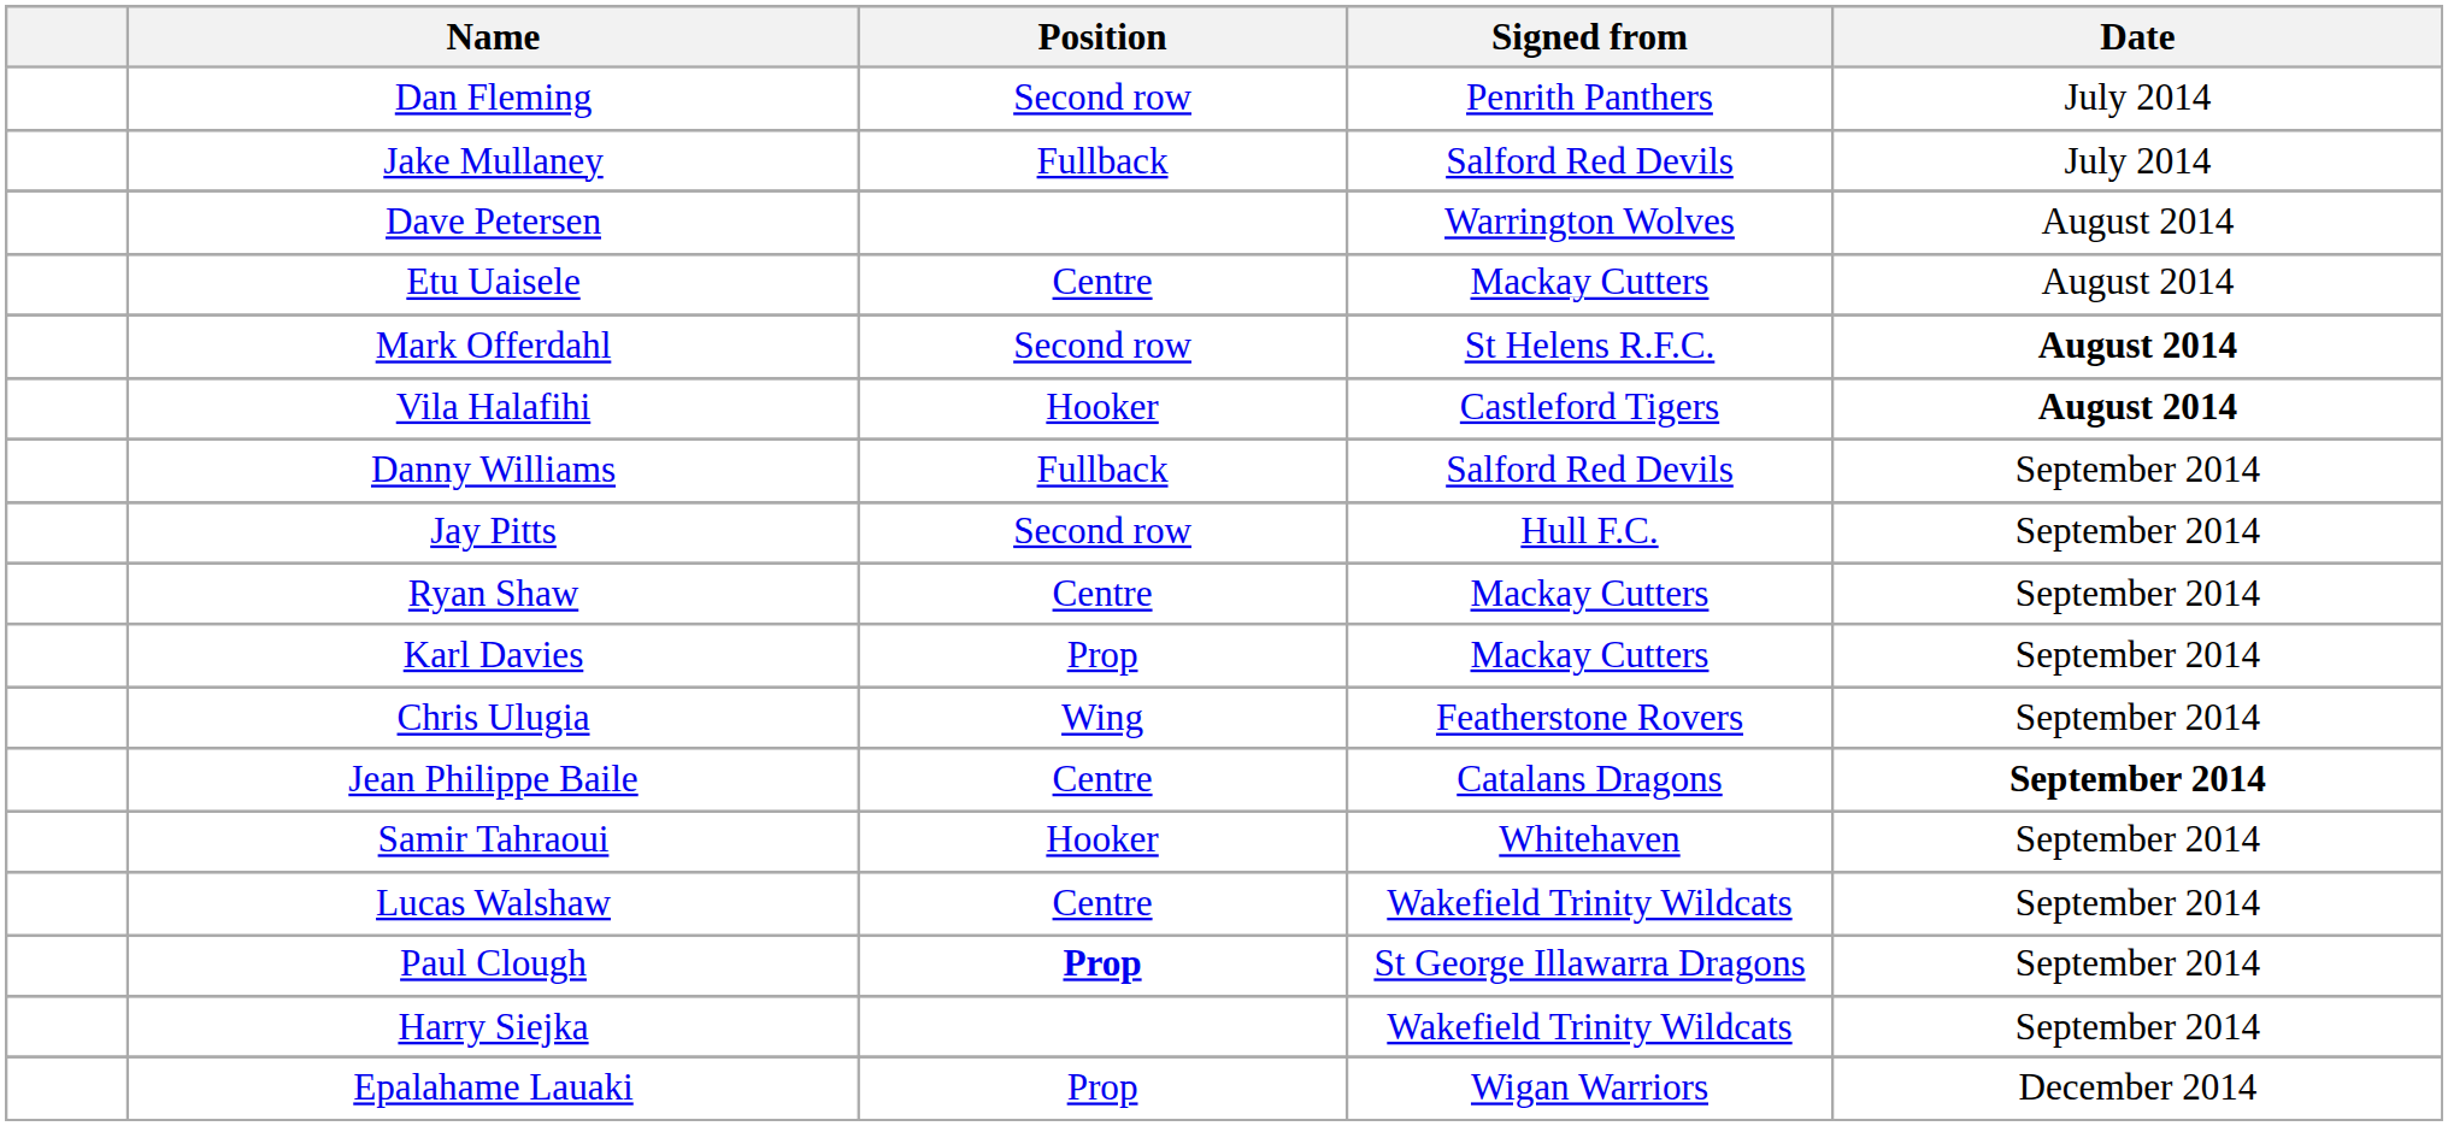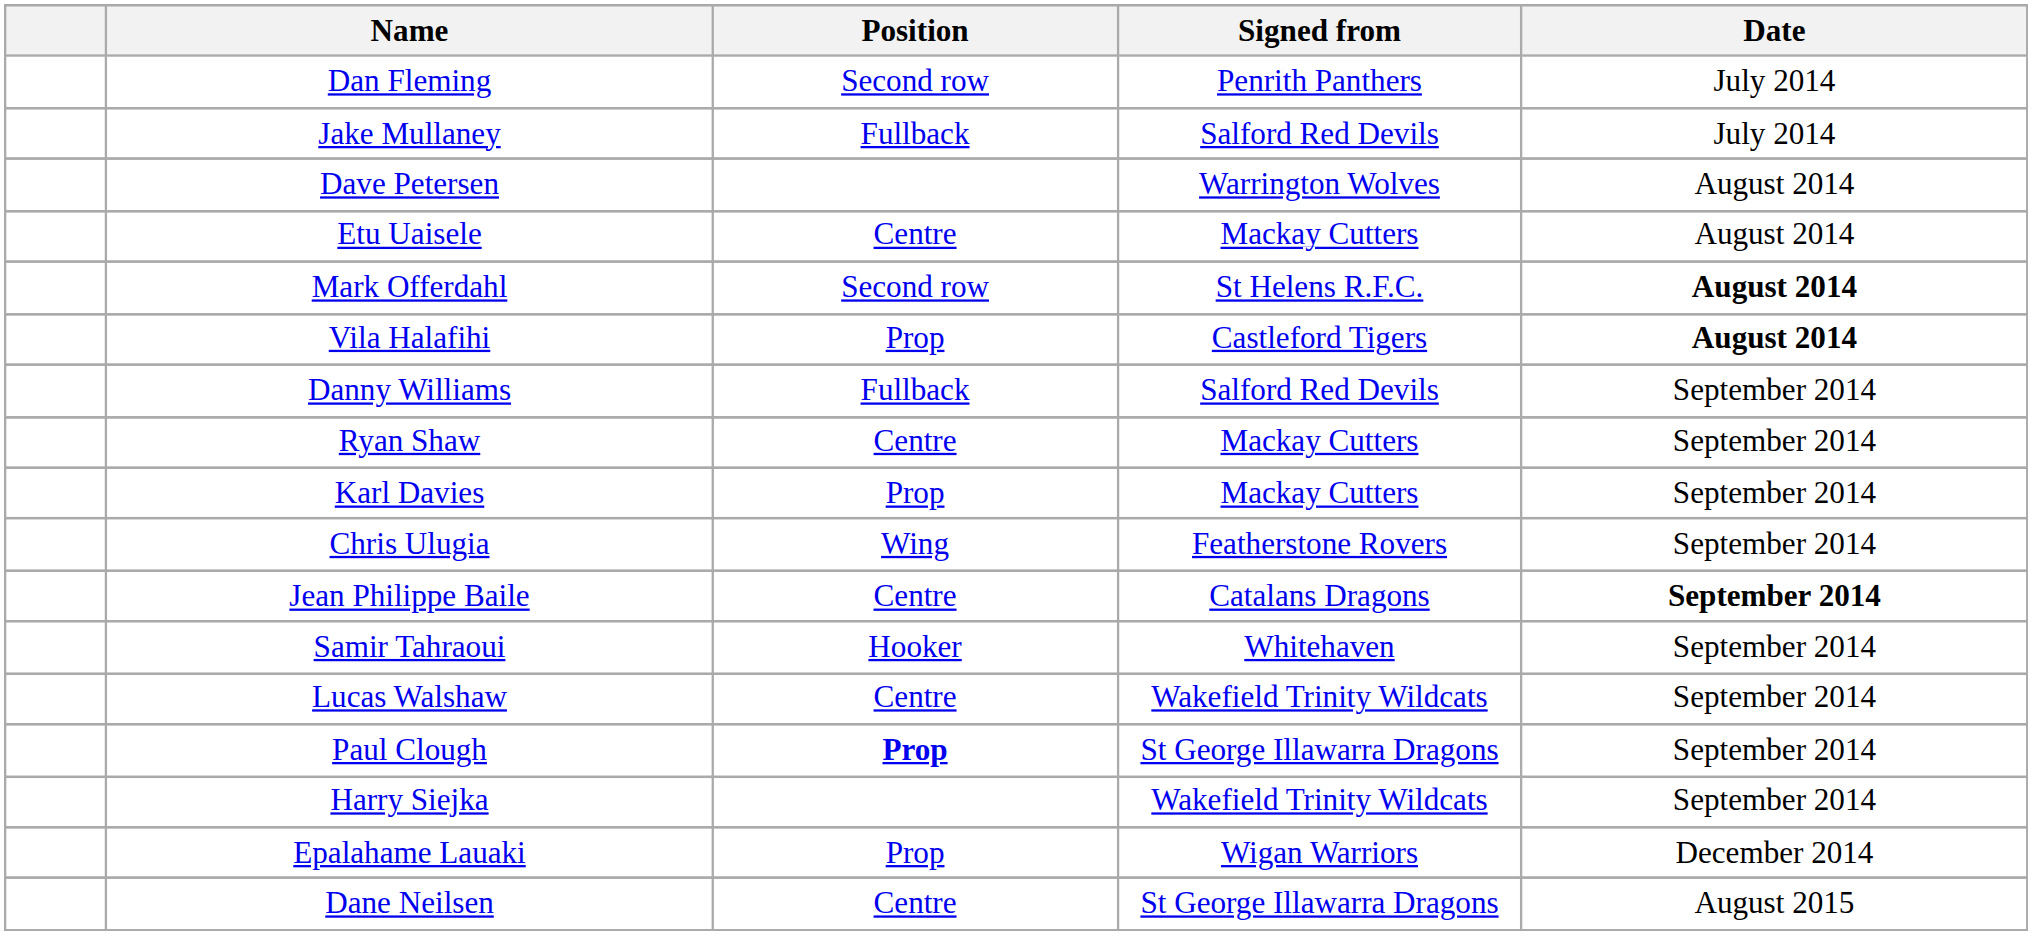Vila Halafihi | Position: Hooker -> Prop
- row: Jay Pitts | Second row | Hull F.C. | September 2014
+ row: Dane Neilsen | Centre | St George Illawarra Dragons | August 2015
